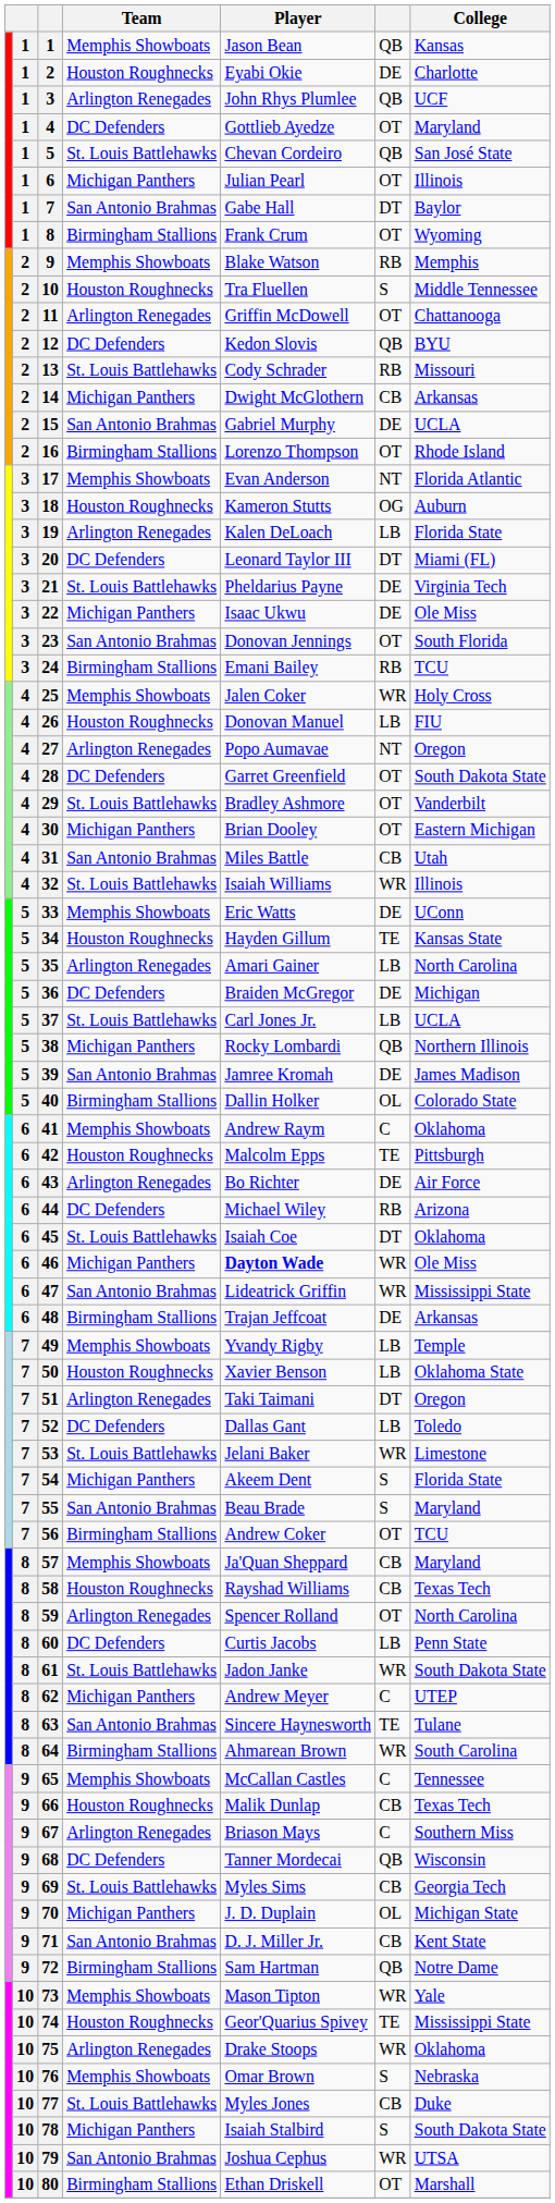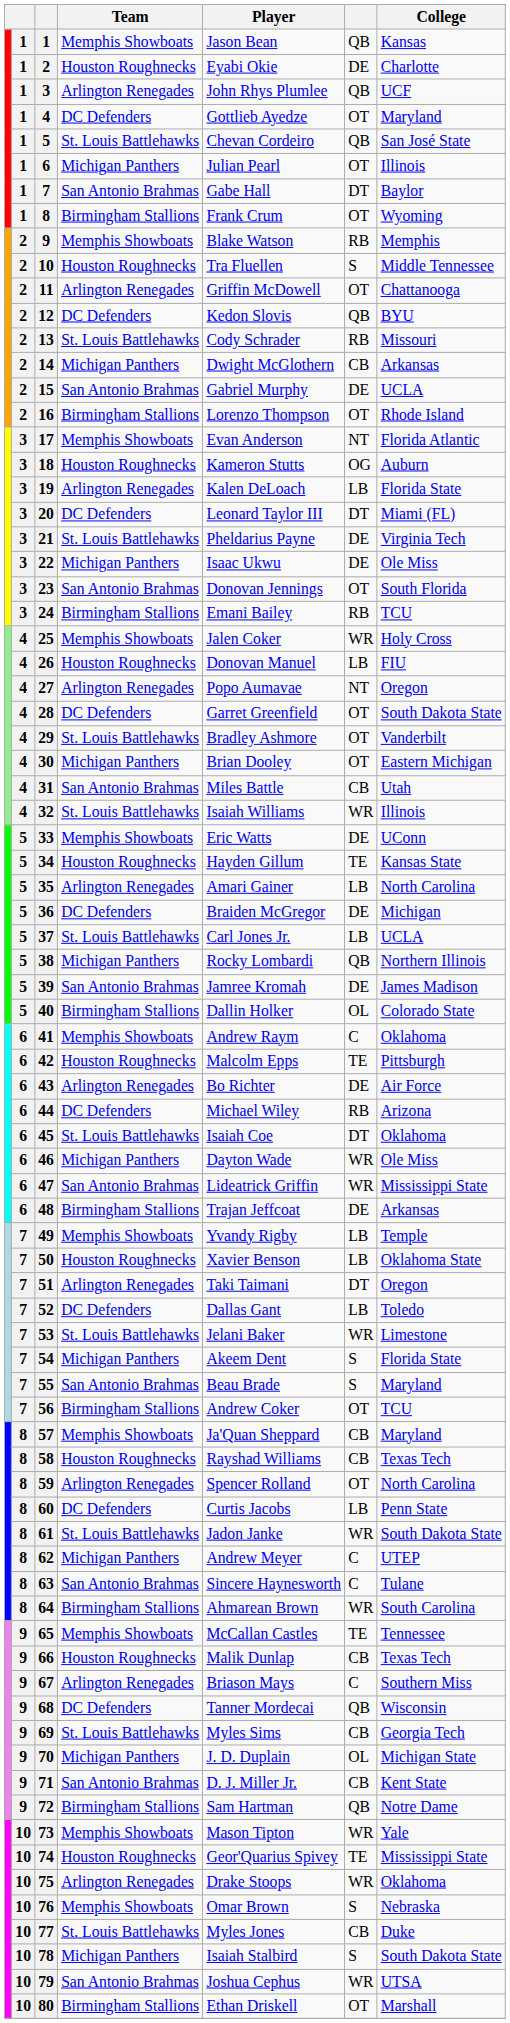46 | Player: bold -> normal
63 | column 6: TE -> C
65 | column 6: C -> TE
